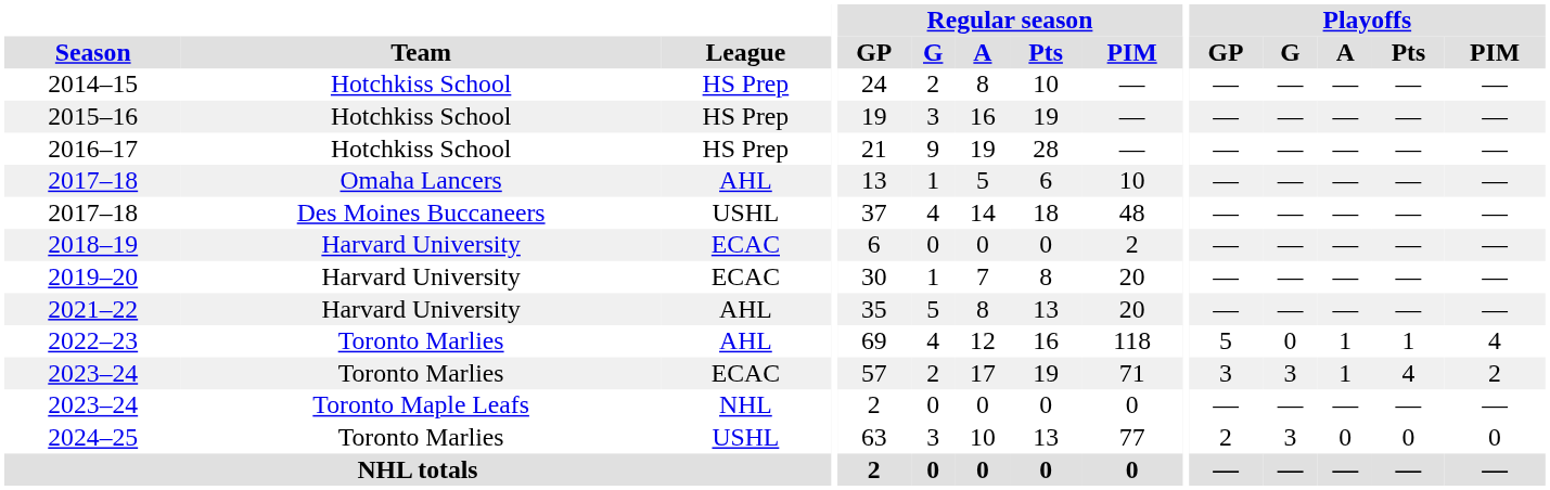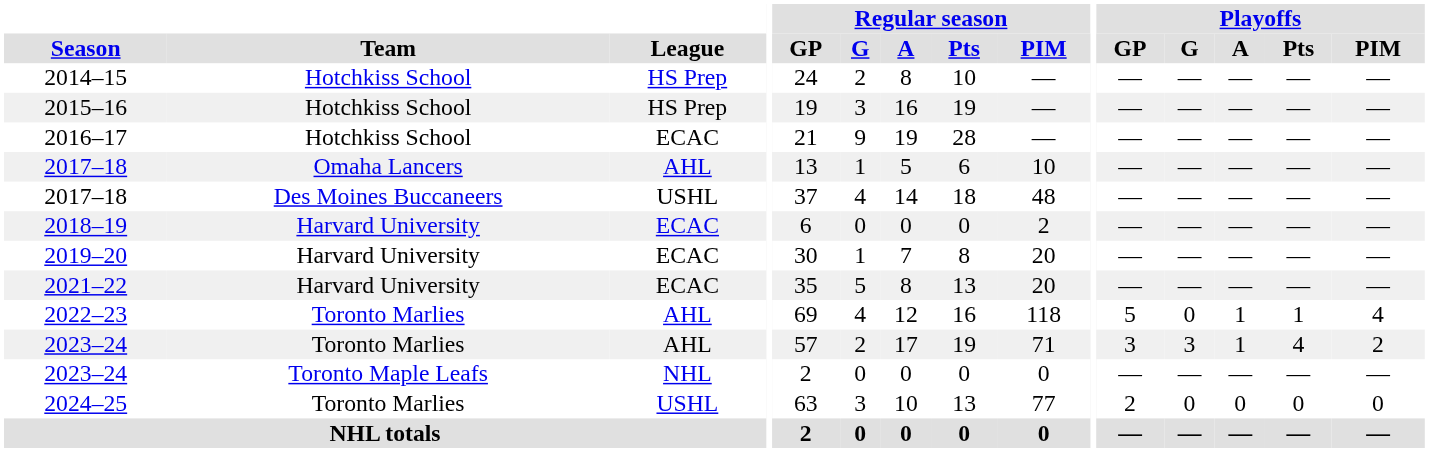2016–17 | League: HS Prep -> ECAC
2021–22 | League: AHL -> ECAC
2023–24 / Toronto Marlies | League: ECAC -> AHL
2024–25 | Playoffs / G: 3 -> 0
